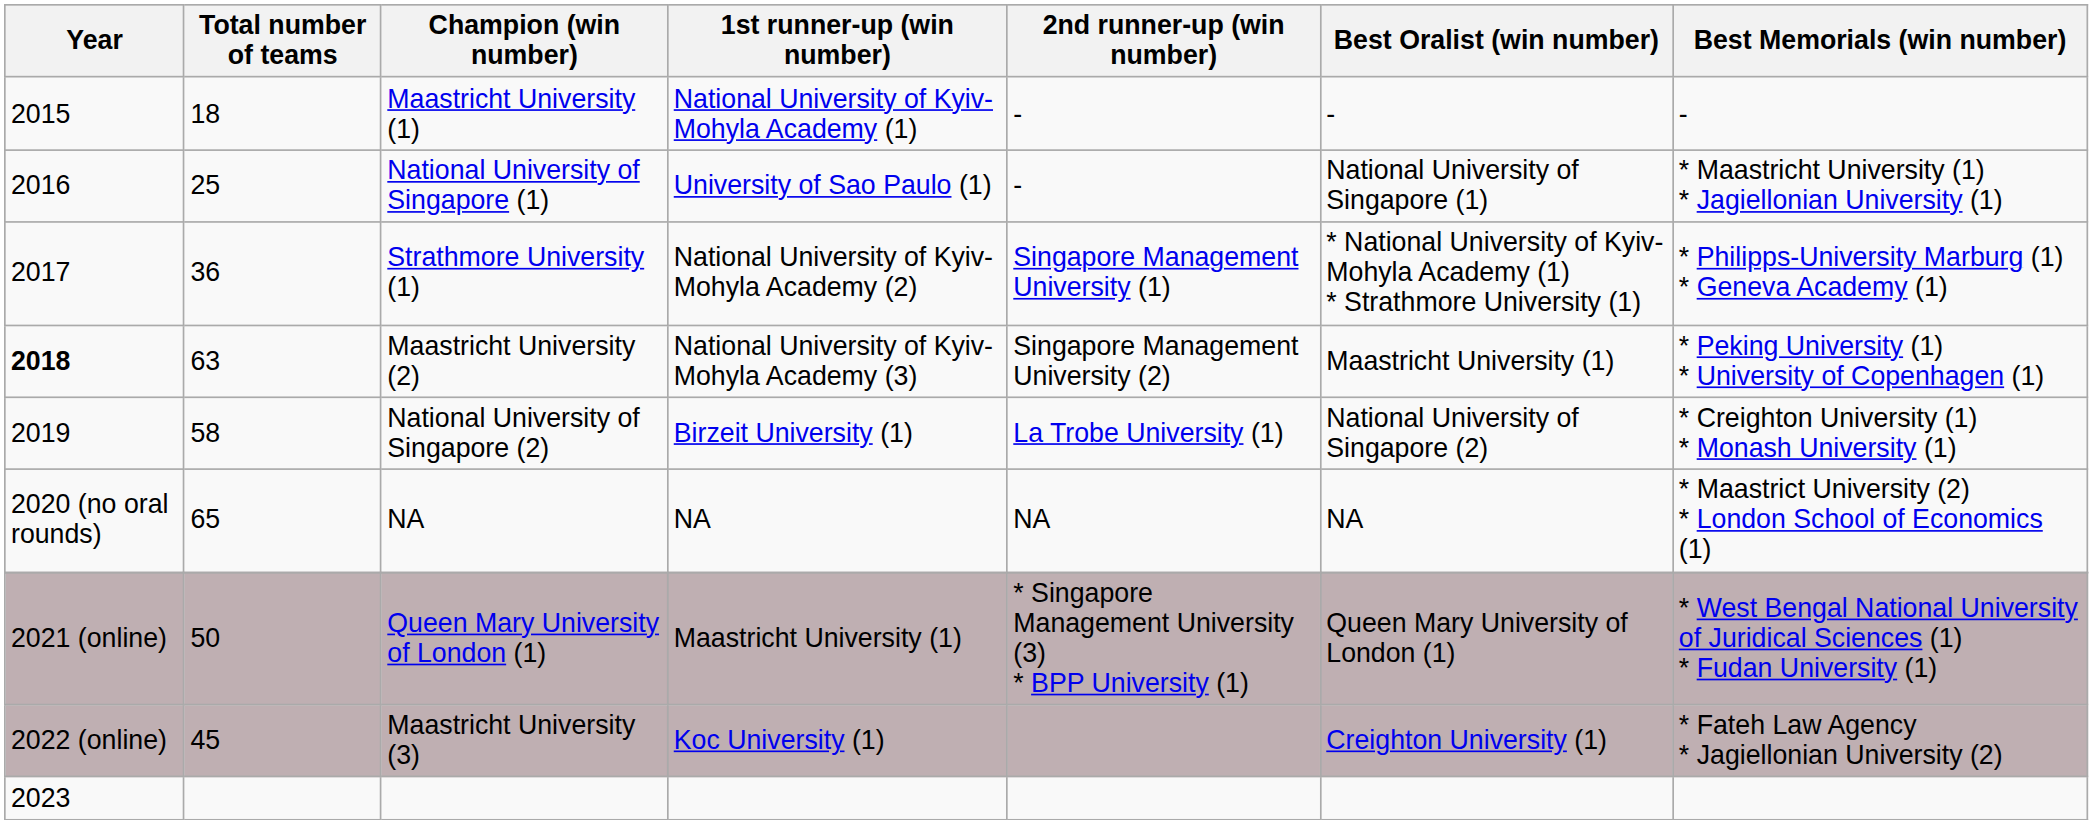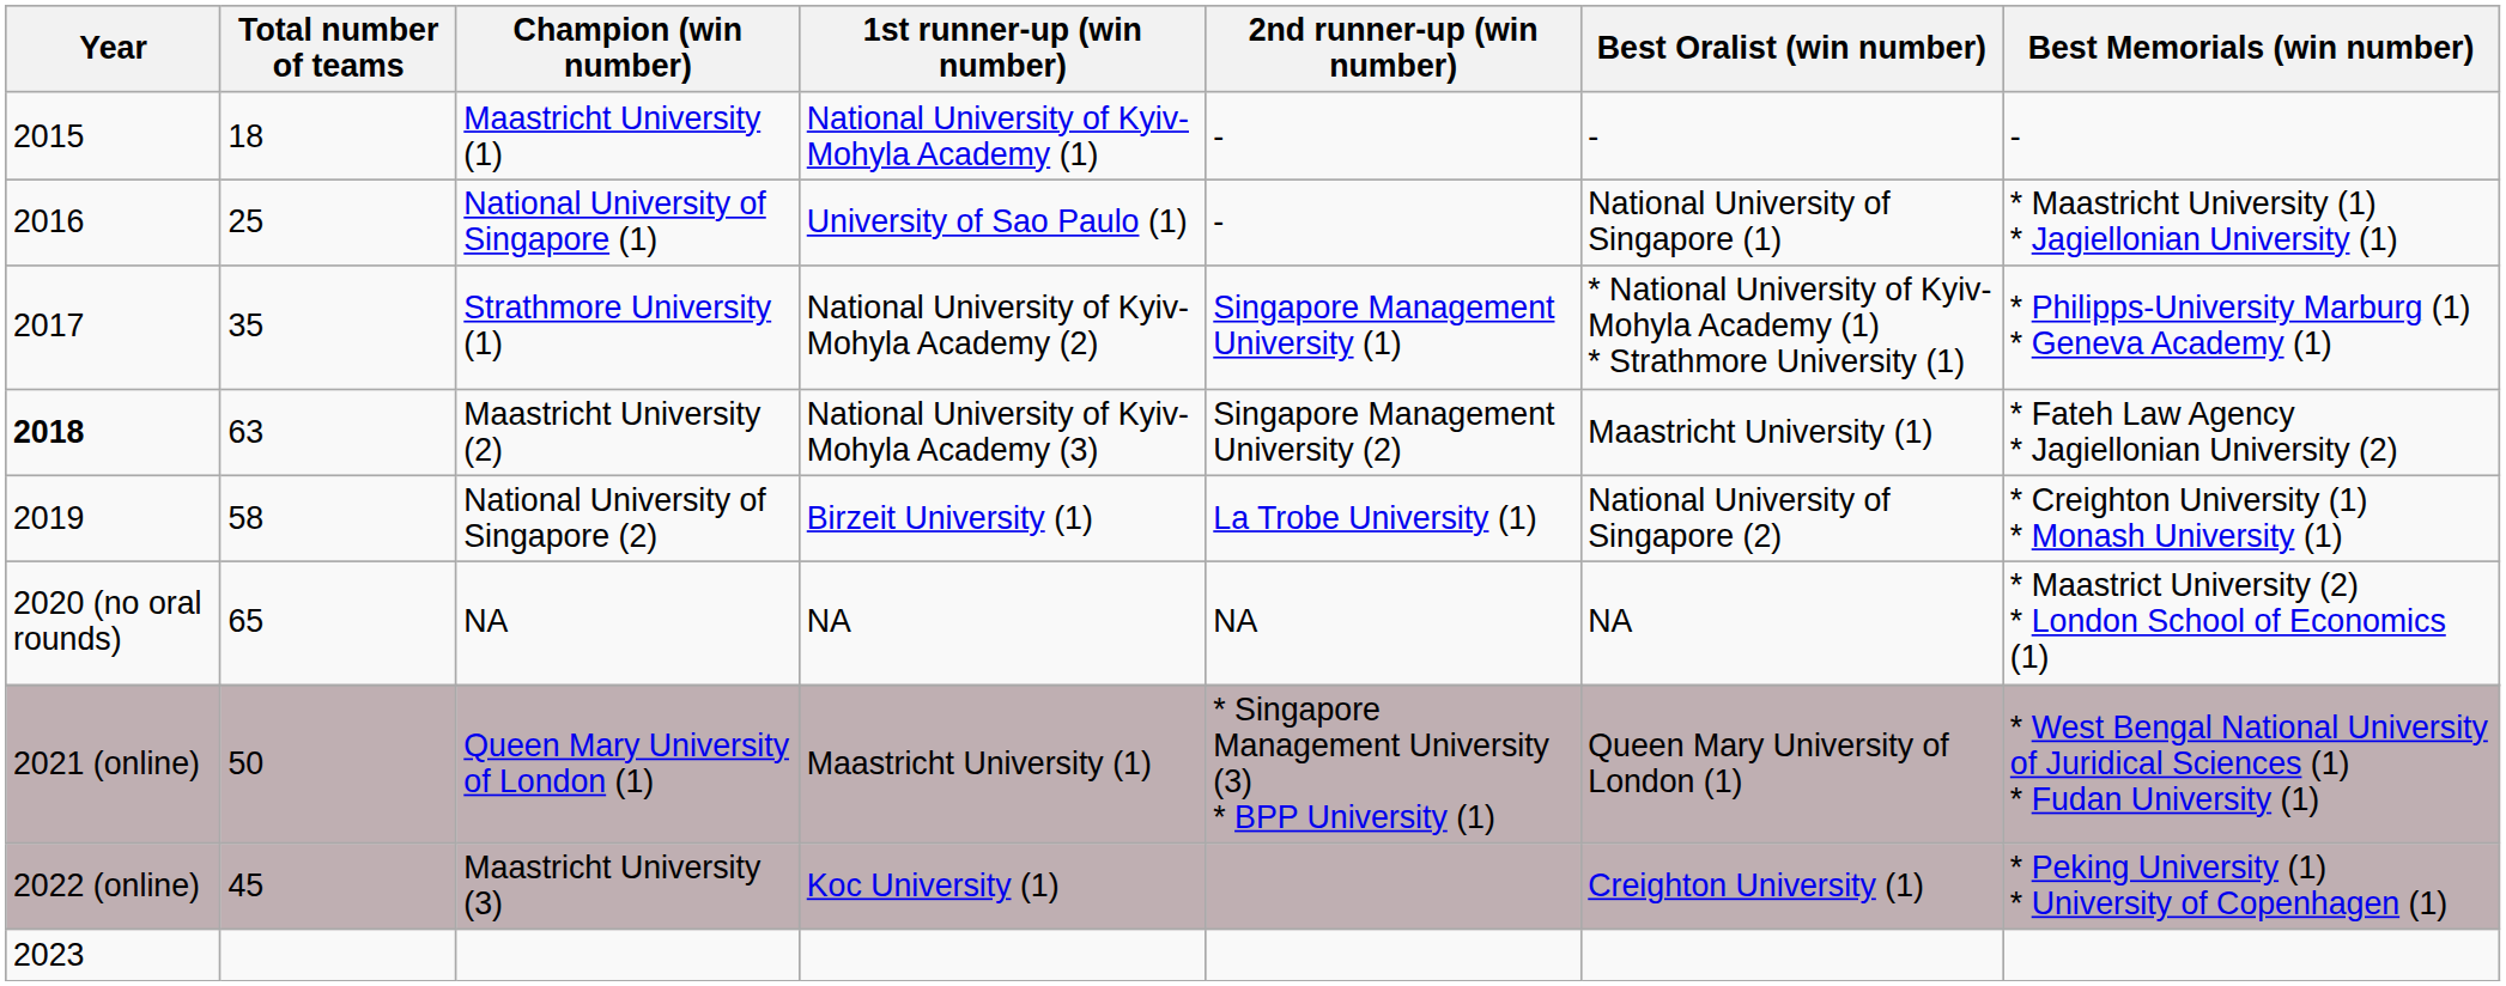Strathmore University (1) | Total number of teams: 36 -> 35
Maastricht University (2) | Best Memorials (win number): * Peking University (1) * University of Copenhagen (1) -> * Fateh Law Agency * Jagiellonian University (2)
Maastricht University (3) | Best Memorials (win number): * Fateh Law Agency * Jagiellonian University (2) -> * Peking University (1) * University of Copenhagen (1)
